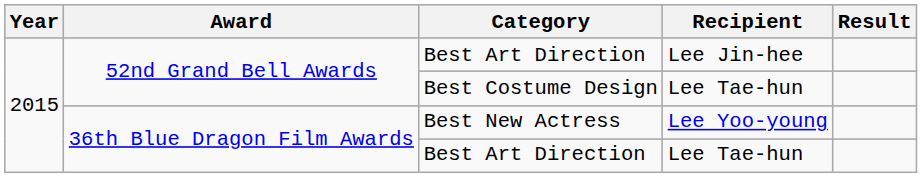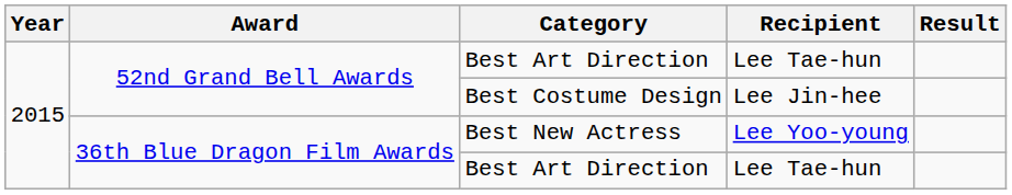52nd Grand Bell Awards / Best Art Direction | Recipient: Lee Jin-hee -> Lee Tae-hun
Best Costume Design | Recipient: Lee Tae-hun -> Lee Jin-hee
